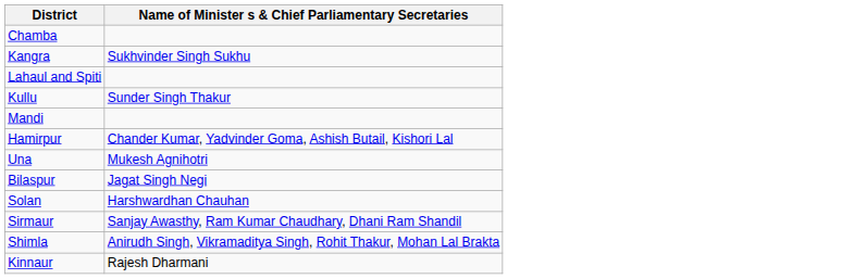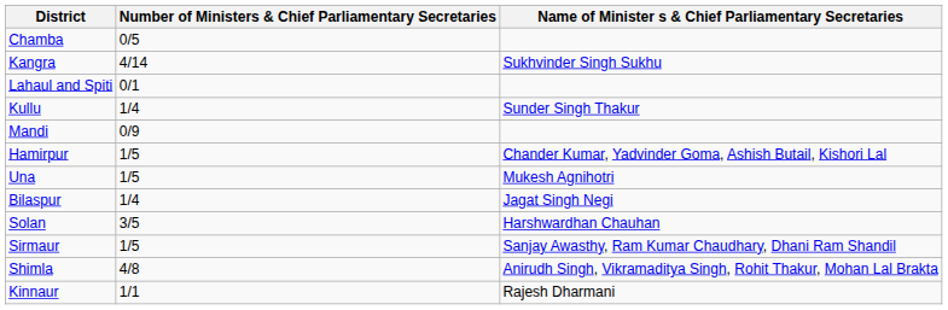+ column: Number of Ministers & Chief Parliamentary Secretaries | 0/5 | 4/14 | 0/1 | 1/4 | 0/9 | 1/5 | 1/5 | 1/4 | 3/5 | 1/5 | 4/8 | 1/1
